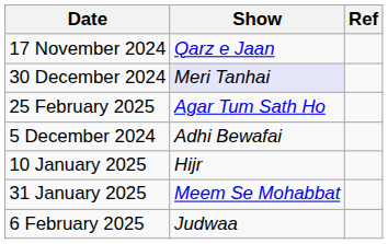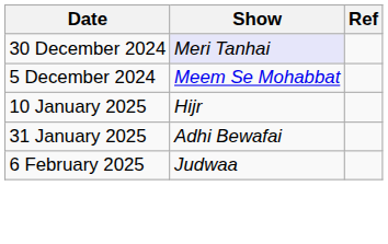- row: 17 November 2024 | Qarz e Jaan
- row: 25 February 2025 | Agar Tum Sath Ho
5 December 2024 | Show: Adhi Bewafai -> Meem Se Mohabbat
31 January 2025 | Show: Meem Se Mohabbat -> Adhi Bewafai
